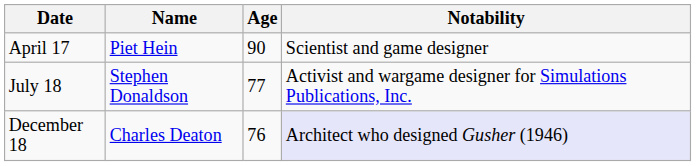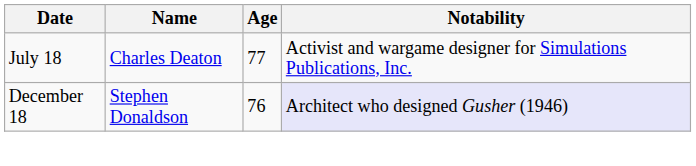- row: April 17 | Piet Hein | 90 | Scientist and game designer
July 18 | Name: Stephen Donaldson -> Charles Deaton
December 18 | Name: Charles Deaton -> Stephen Donaldson
